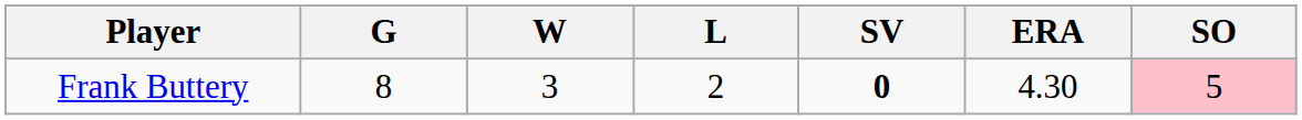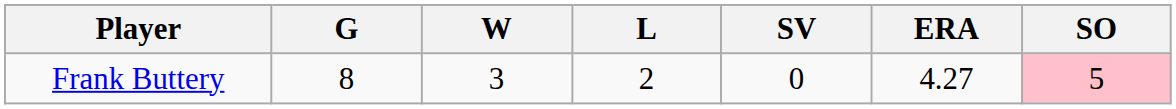Frank Buttery | SV: bold -> normal
Frank Buttery | ERA: 4.30 -> 4.27
